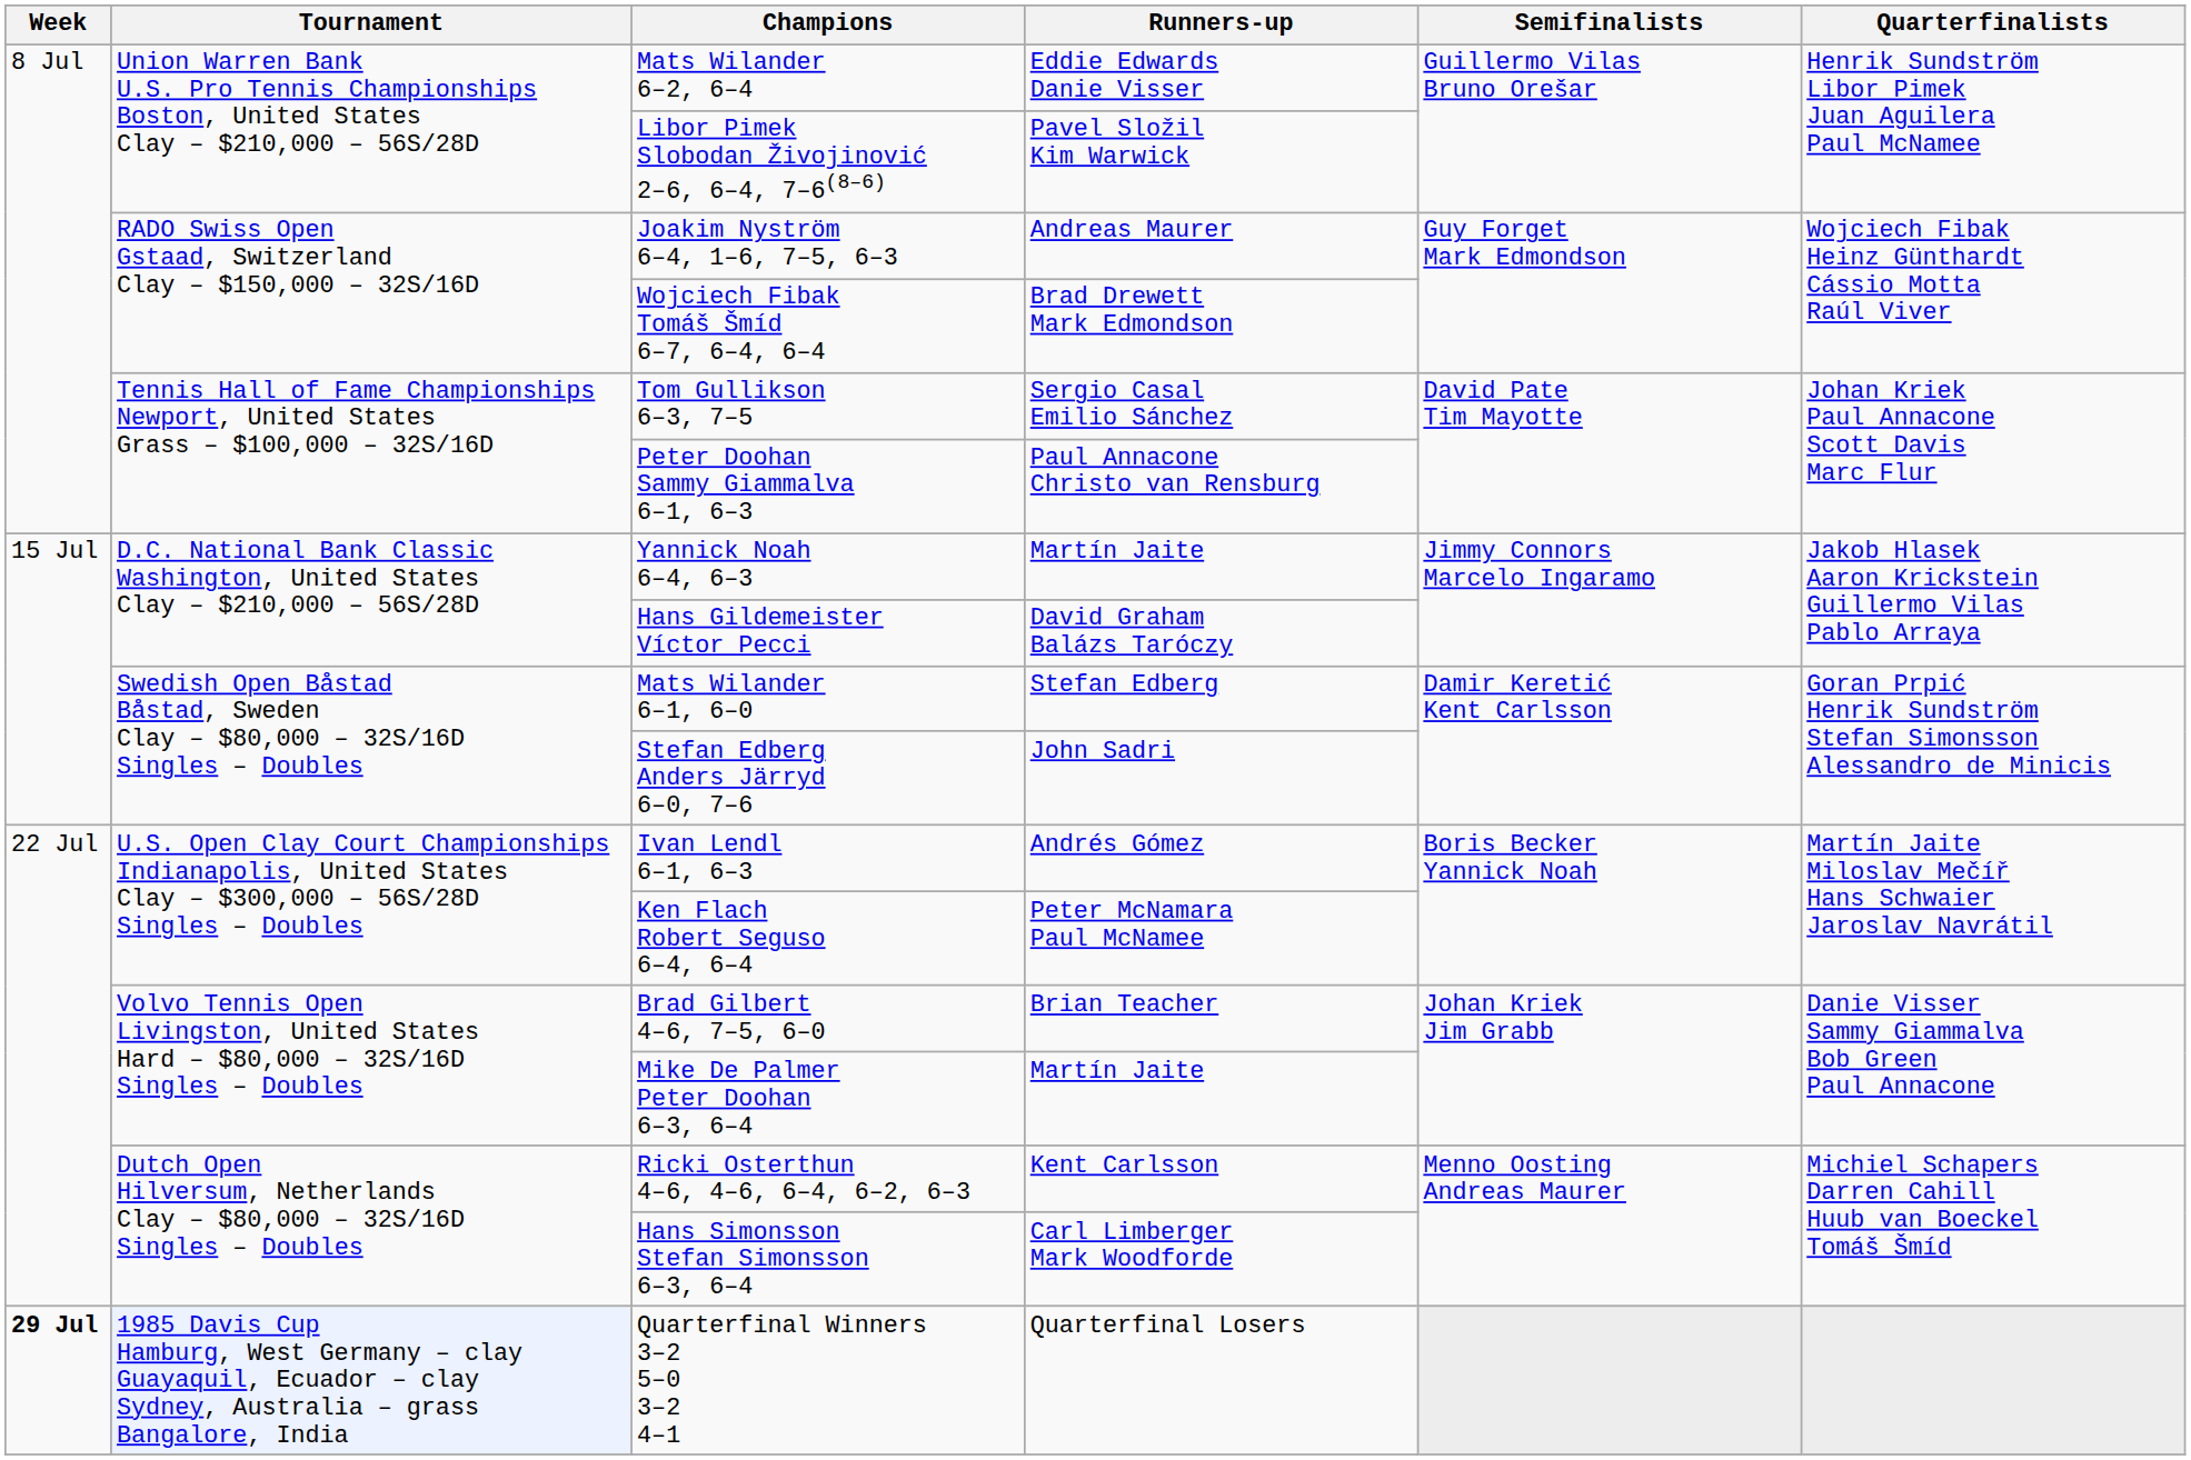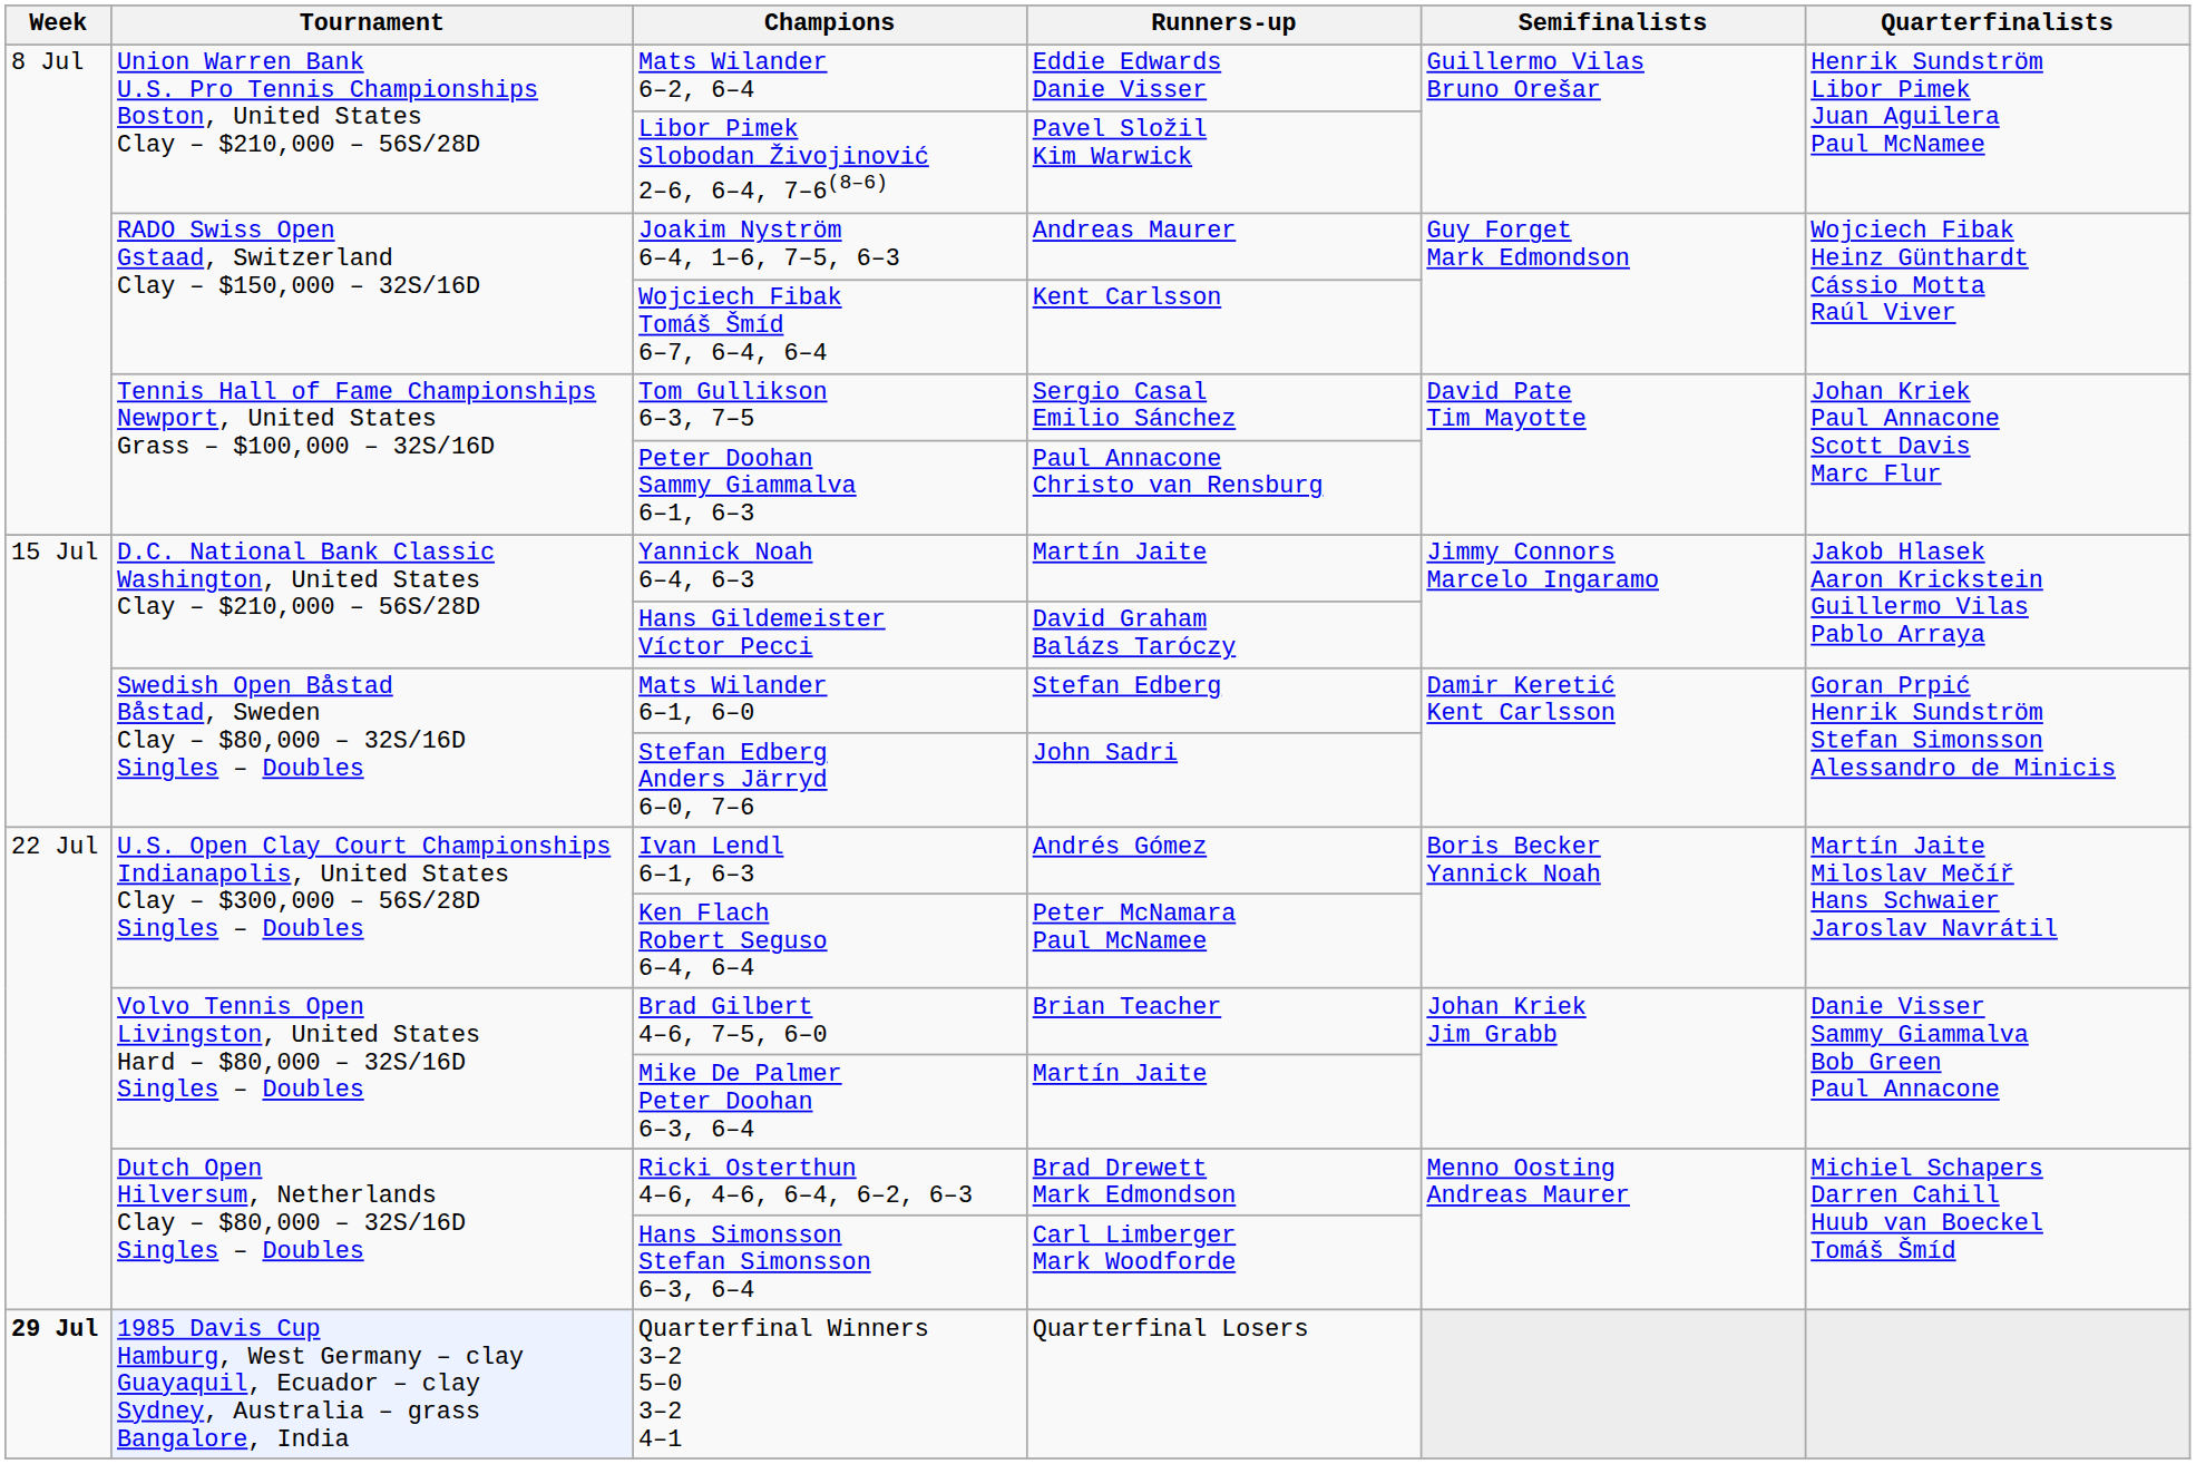Wojciech Fibak Tomáš Šmíd 6–7, 6–4, 6–4 | Runners-up: Brad Drewett Mark Edmondson -> Kent Carlsson
Ricki Osterthun 4–6, 4–6, 6–4, 6–2, 6–3 | Runners-up: Kent Carlsson -> Brad Drewett Mark Edmondson
